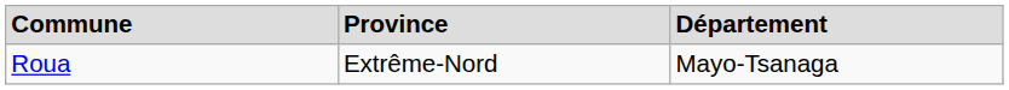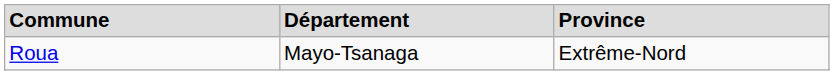columns swapped: Département <-> Province
